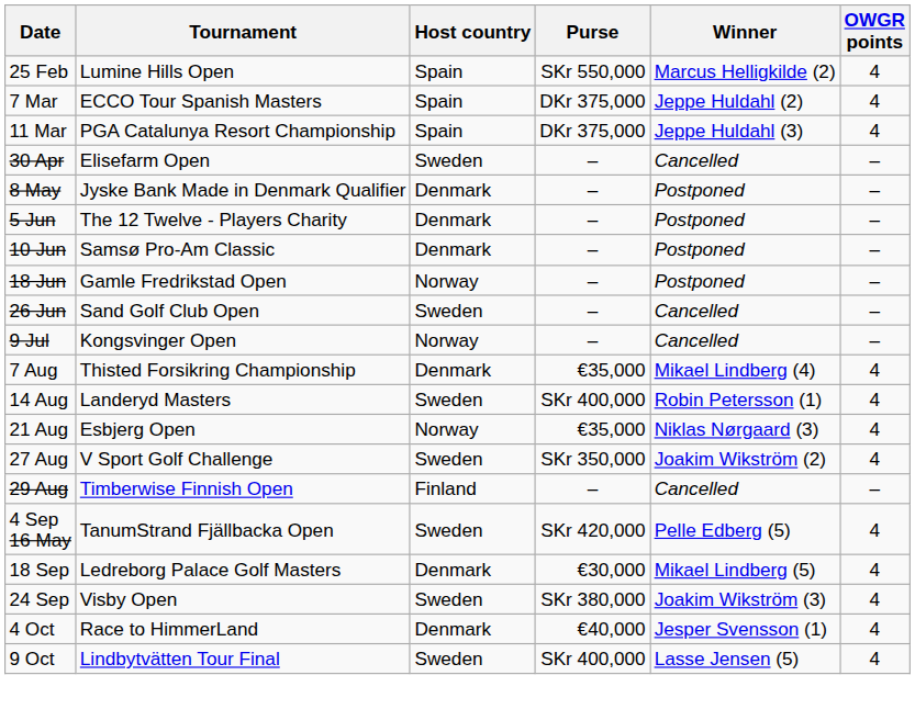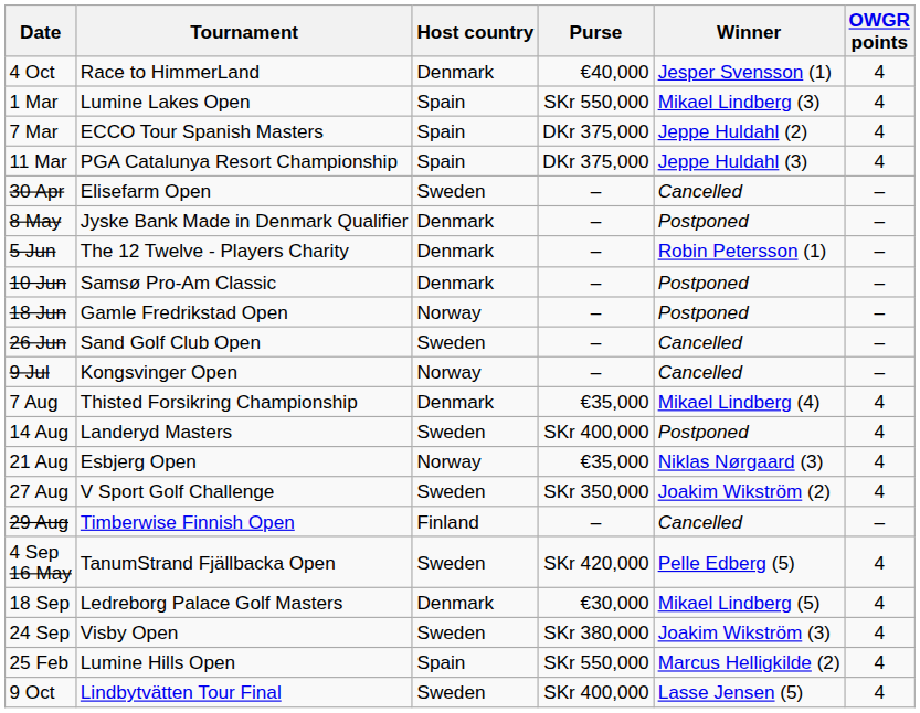rows swapped: 25 Feb <-> 4 Oct
+ row: 1 Mar | Lumine Lakes Open | Spain | SKr 550,000 | Mikael Lindberg (3) | 4
5 Jun | Winner: Postponed -> Robin Petersson (1)
14 Aug | Winner: Robin Petersson (1) -> Postponed
